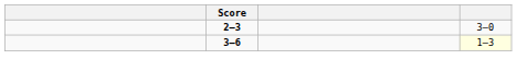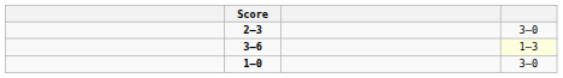+ row: 1–0 | 3–0
